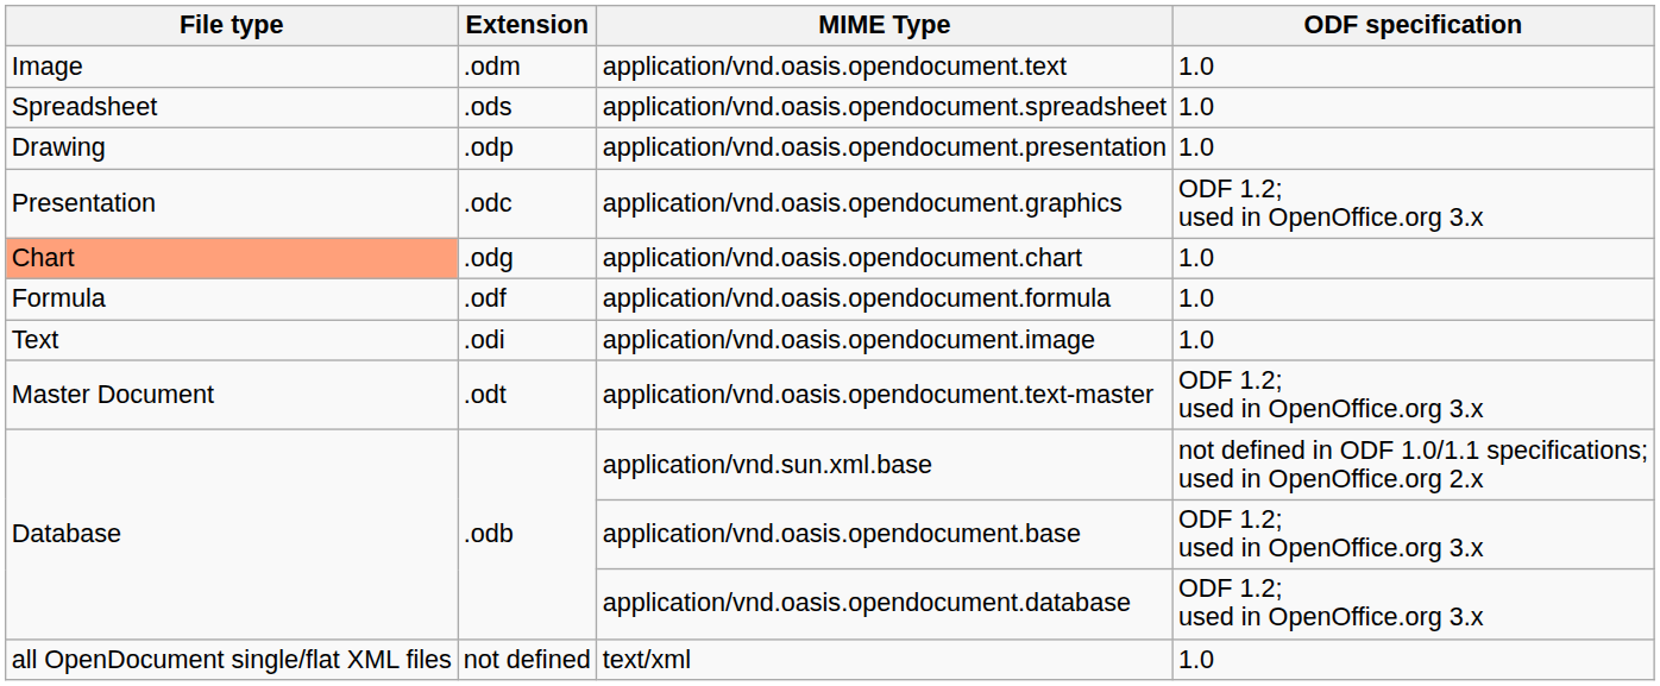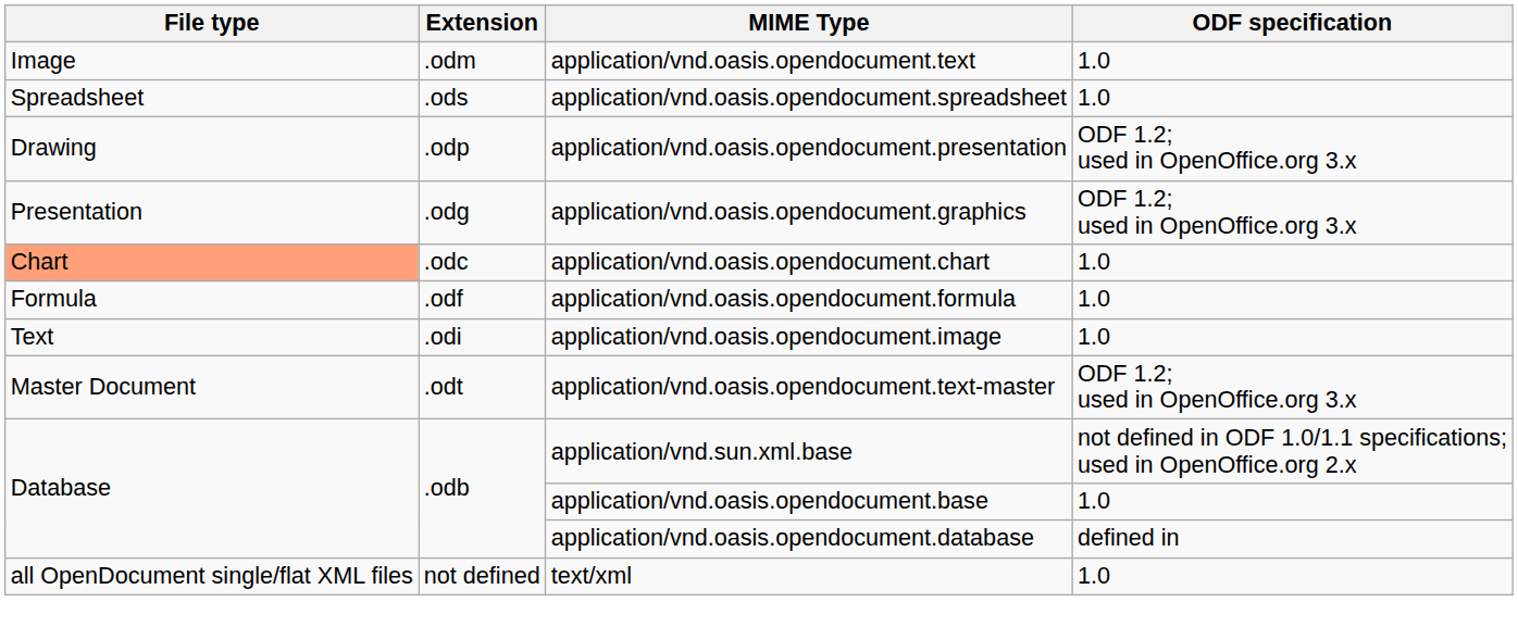application/vnd.oasis.opendocument.presentation | ODF specification: 1.0 -> ODF 1.2; used in OpenOffice.org 3.x
application/vnd.oasis.opendocument.graphics | Extension: .odc -> .odg
application/vnd.oasis.opendocument.chart | Extension: .odg -> .odc
application/vnd.oasis.opendocument.base | ODF specification: ODF 1.2; used in OpenOffice.org 3.x -> 1.0
application/vnd.oasis.opendocument.database | ODF specification: ODF 1.2; used in OpenOffice.org 3.x -> defined in
